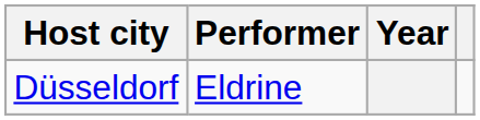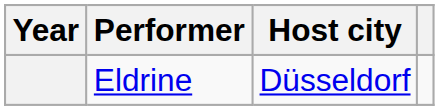columns swapped: Year <-> Host city
